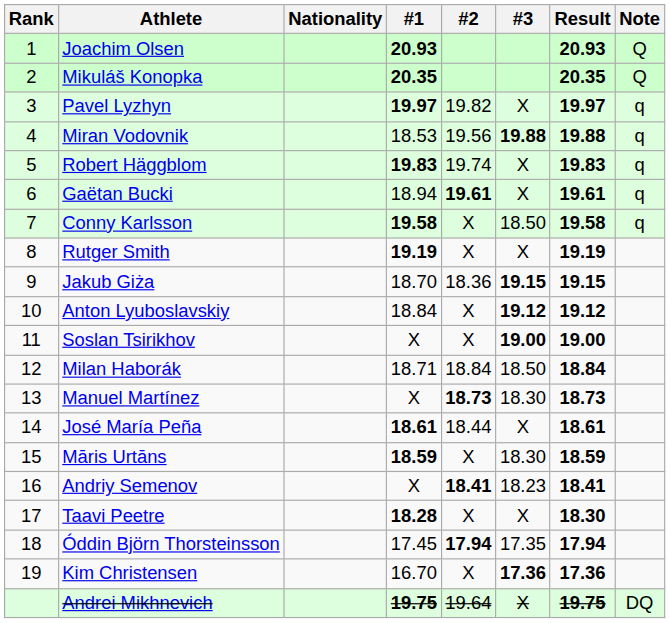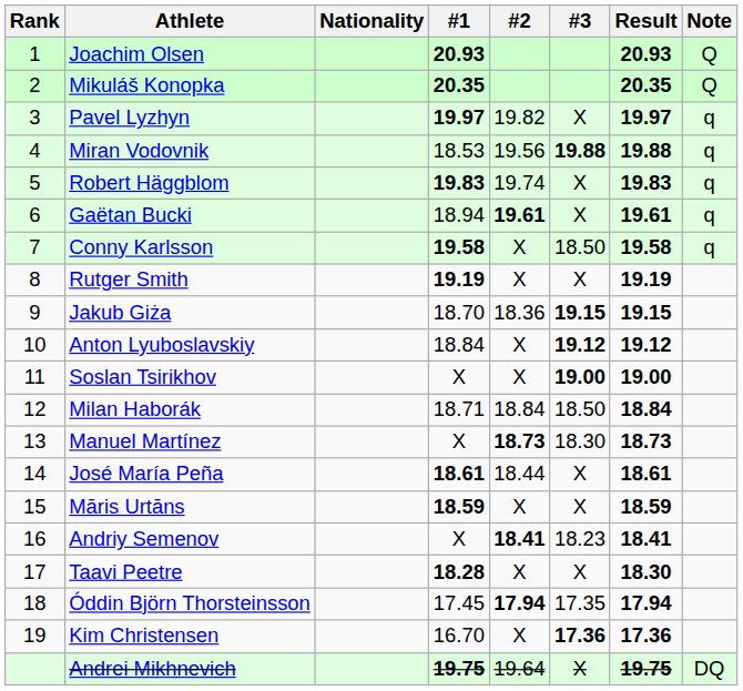Māris Urtāns | #3: 18.30 -> X
